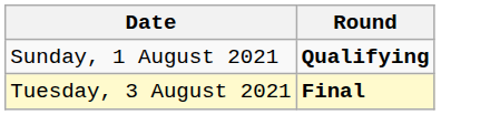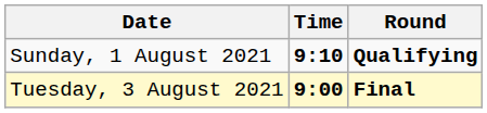+ column: Time | 9:10 | 9:00
